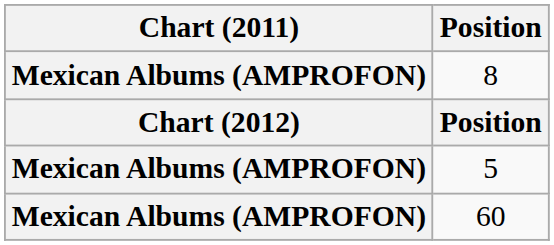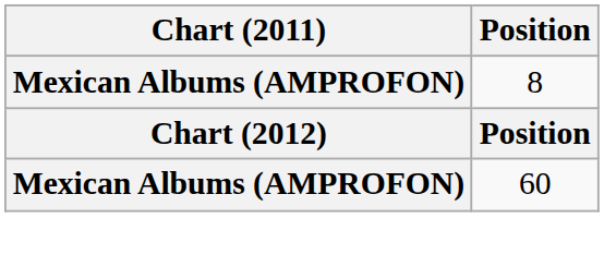- row: Mexican Albums (AMPROFON) | 5
